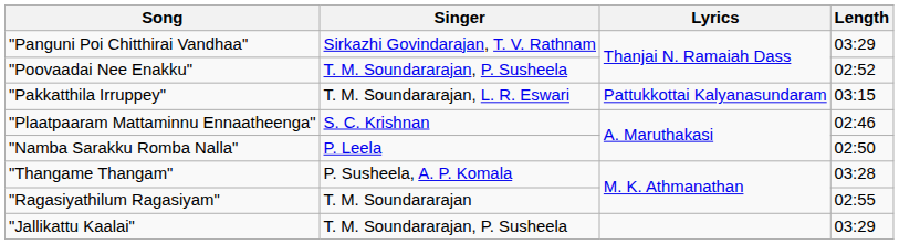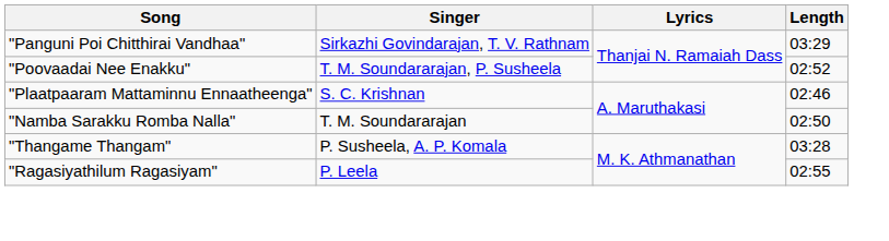- row: "Pakkatthila Irruppey" | T. M. Soundararajan, L. R. Eswari | Pattukkottai Kalyanasundaram | 03:15
"Namba Sarakku Romba Nalla" | Singer: P. Leela -> T. M. Soundararajan
"Ragasiyathilum Ragasiyam" | Singer: T. M. Soundararajan -> P. Leela
- row: "Jallikattu Kaalai" | T. M. Soundararajan, P. Susheela | 03:29
